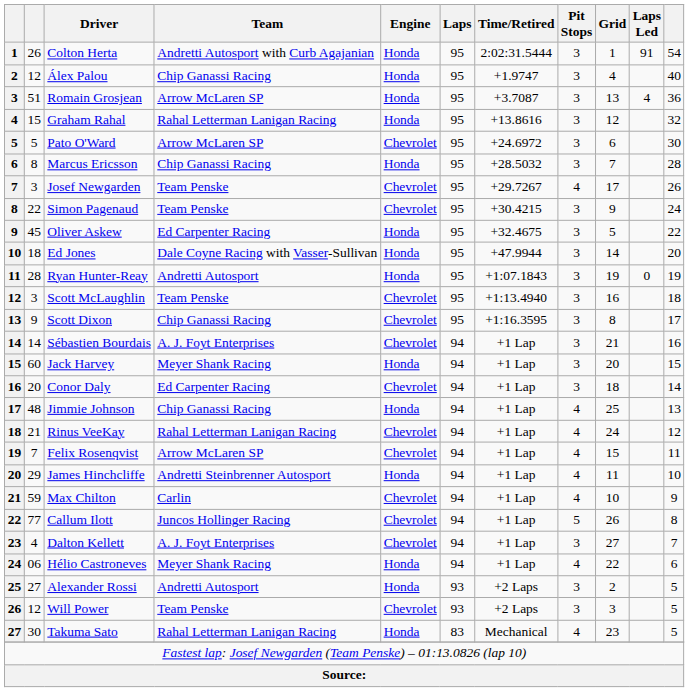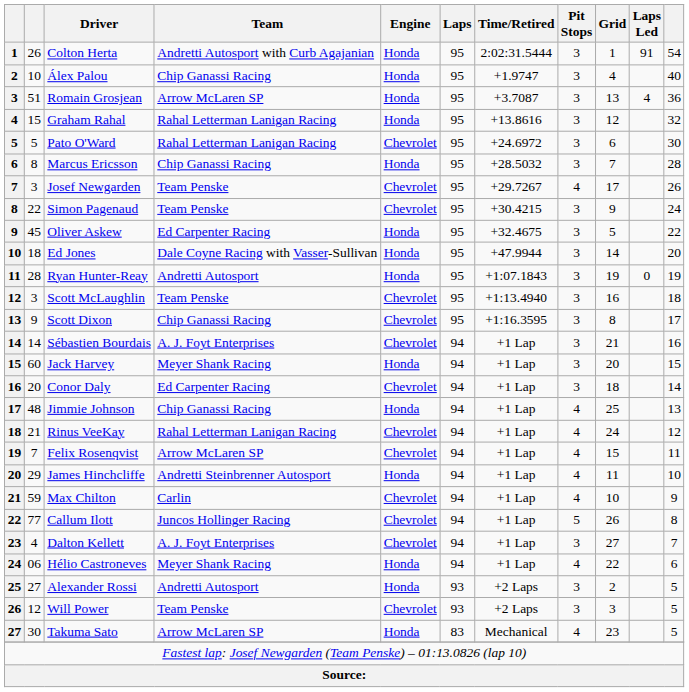Álex Palou | column 2: 12 -> 10
Pato O'Ward | Team: Arrow McLaren SP -> Rahal Letterman Lanigan Racing
Takuma Sato | Team: Rahal Letterman Lanigan Racing -> Arrow McLaren SP
